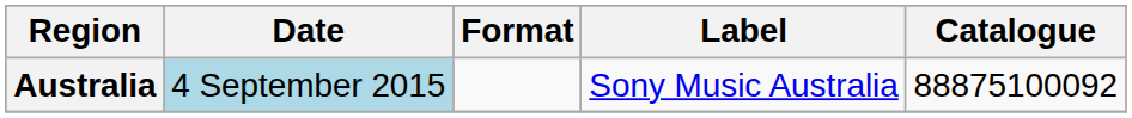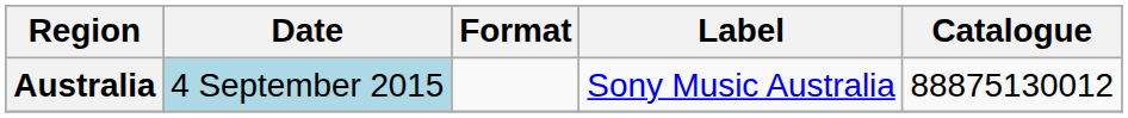Australia | Catalogue: 88875100092 -> 88875130012
